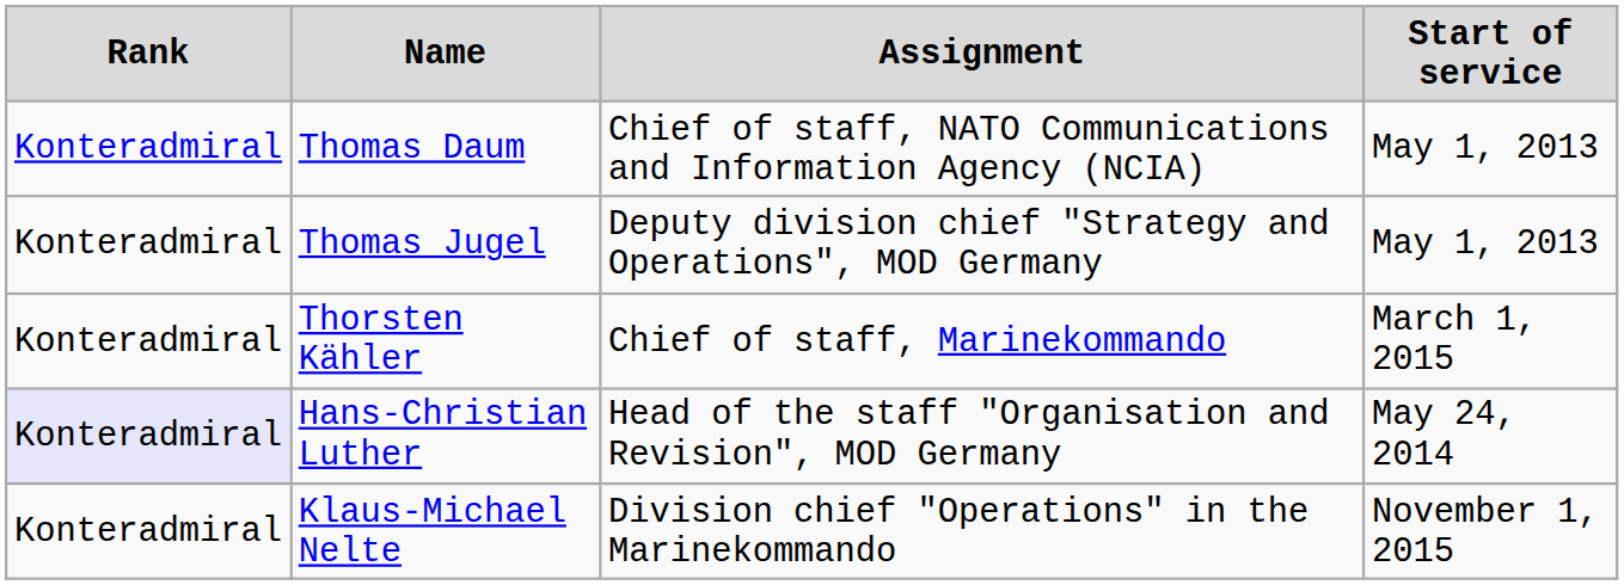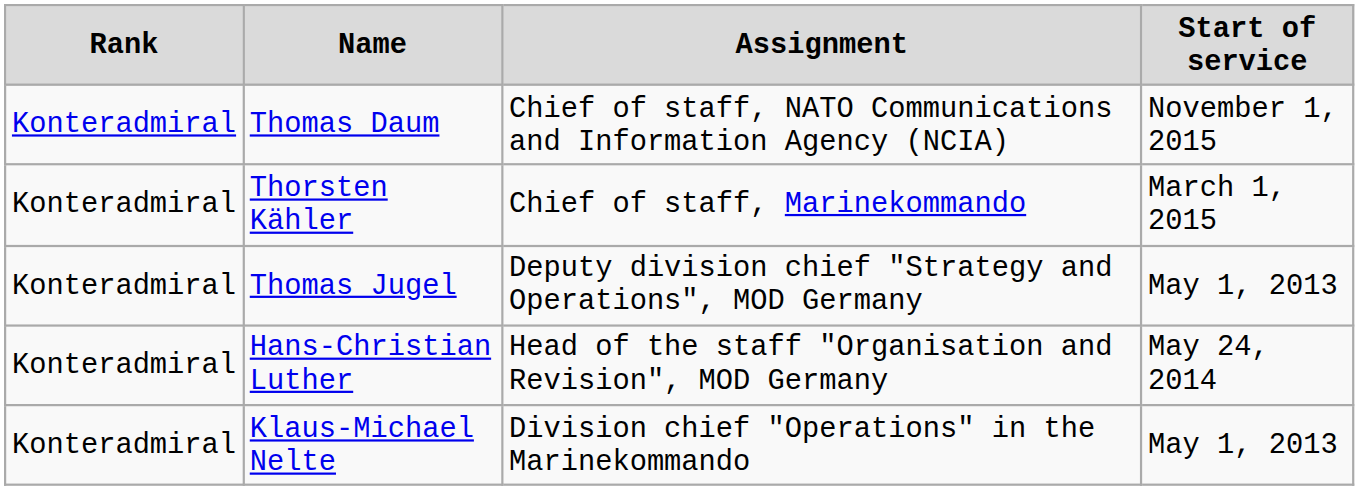Thomas Daum | Start of service: May 1, 2013 -> November 1, 2015
rows swapped: Thomas Jugel <-> Thorsten Kähler
Hans-Christian Luther | Rank: lavender background -> no background
Klaus-Michael Nelte | Start of service: November 1, 2015 -> May 1, 2013
